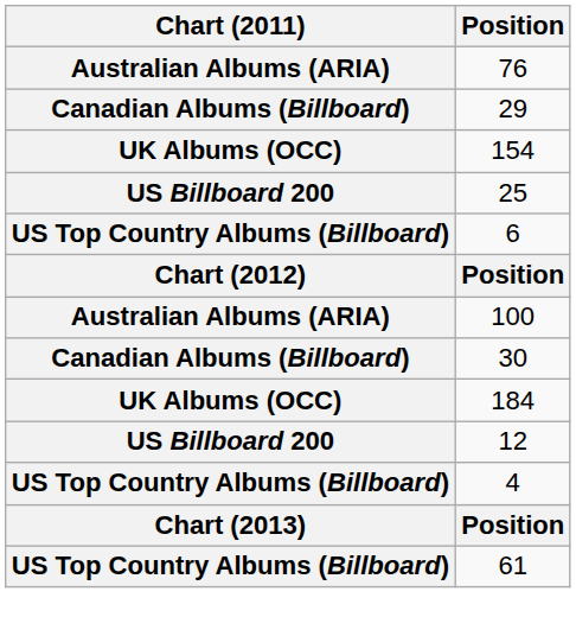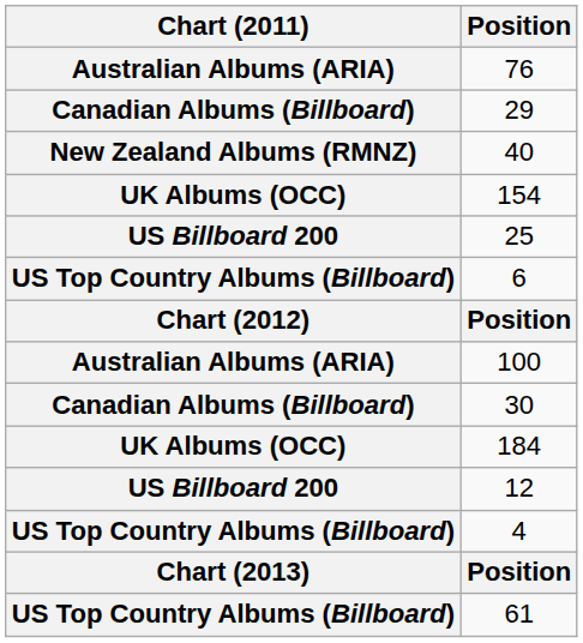+ row: New Zealand Albums (RMNZ) | 40
